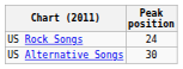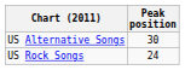rows swapped: US Rock Songs <-> US Alternative Songs
